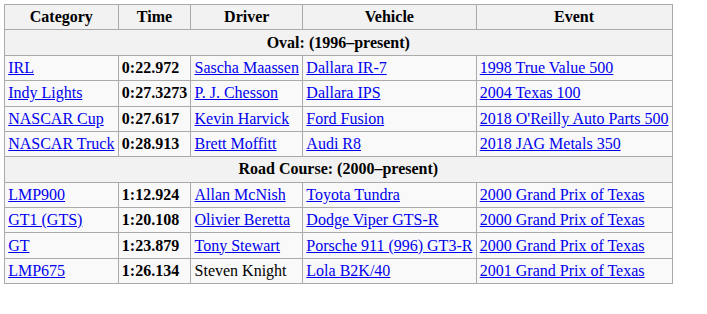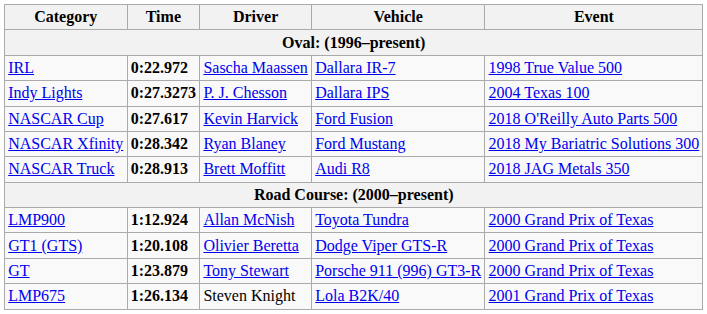+ row: NASCAR Xfinity | 0:28.342 | Ryan Blaney | Ford Mustang | 2018 My Bariatric Solutions 300
